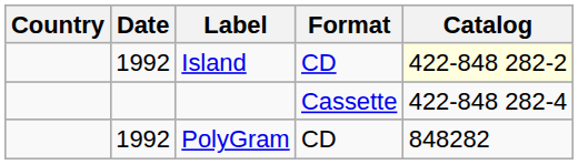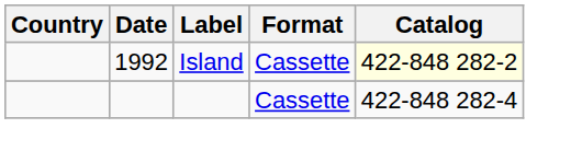Island | Format: CD -> Cassette
- row: 1992 | PolyGram | CD | 848282
